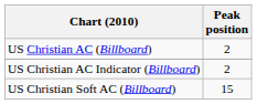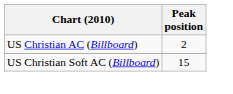- row: US Christian AC Indicator (Billboard) | 2
